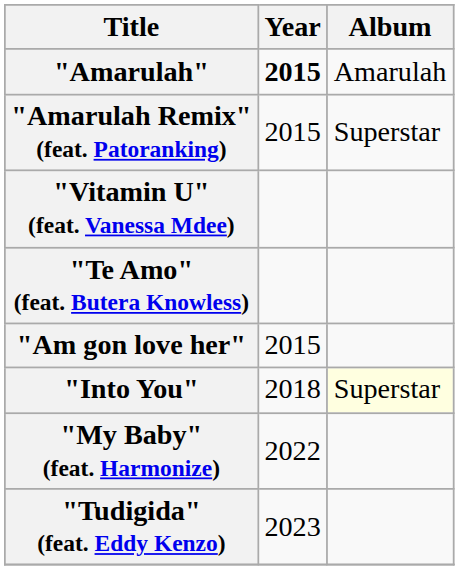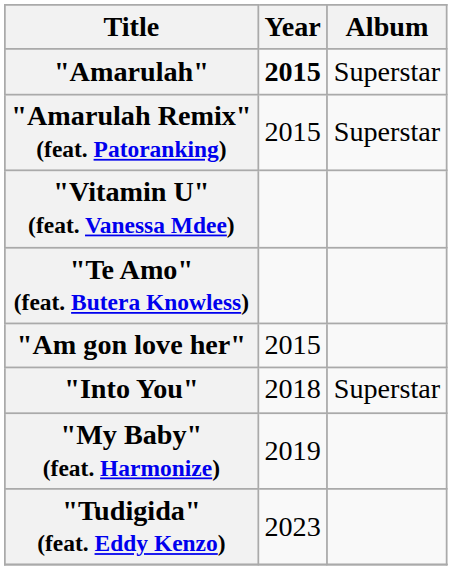"Amarulah" | Album: Amarulah -> Superstar
"Into You" | Album: lightyellow background -> no background
"My Baby" (feat. Harmonize) | Year: 2022 -> 2019
